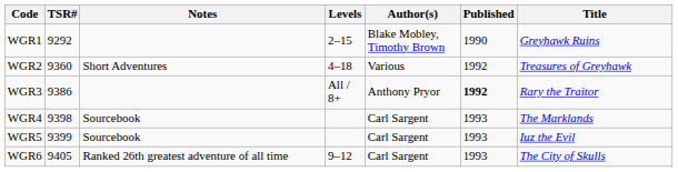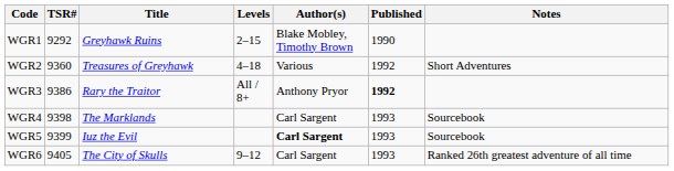columns swapped: Title <-> Notes
WGR5 | Author(s): normal -> bold
